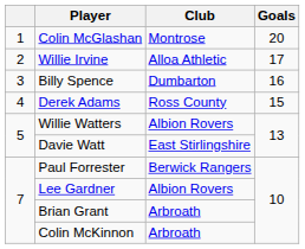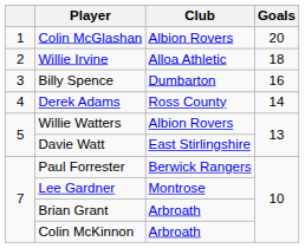Colin McGlashan | Club: Montrose -> Albion Rovers
Willie Irvine | Goals: 17 -> 18
Derek Adams | Goals: 15 -> 14
Lee Gardner | Club: Albion Rovers -> Montrose
